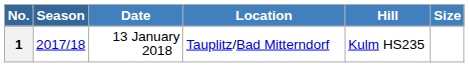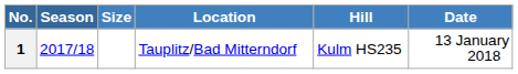columns swapped: Date <-> Size
